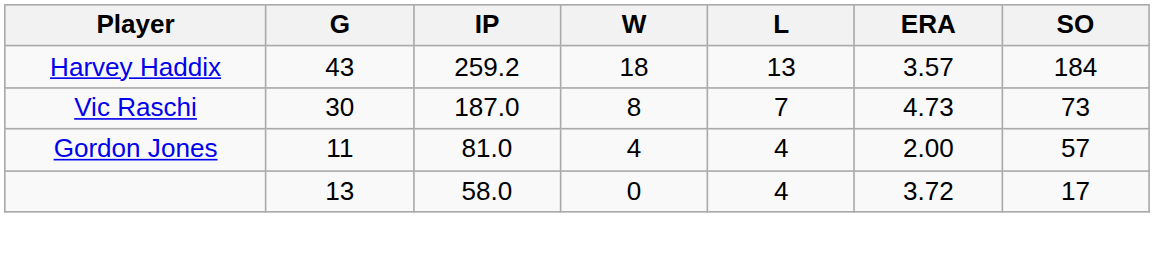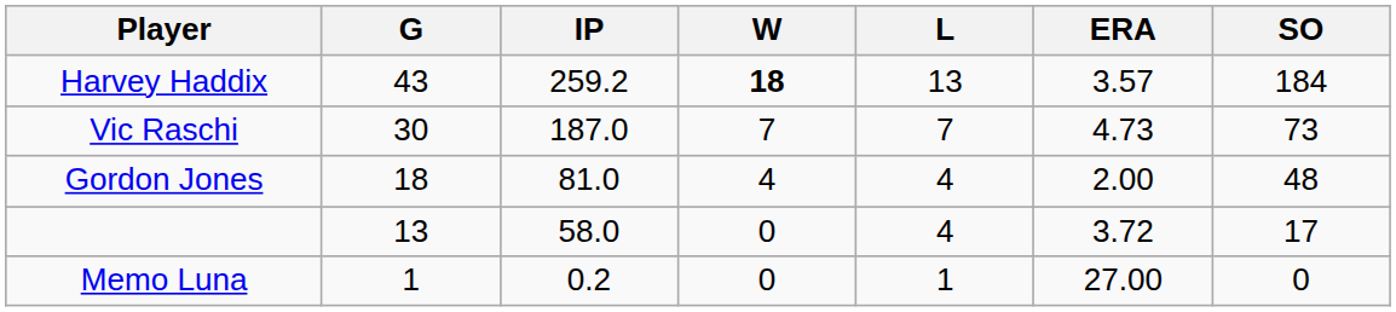Harvey Haddix | W: normal -> bold
Vic Raschi | W: 8 -> 7
Gordon Jones | G: 11 -> 18
Gordon Jones | SO: 57 -> 48
+ row: Memo Luna | 1 | 0.2 | 0 | 1 | 27.00 | 0
